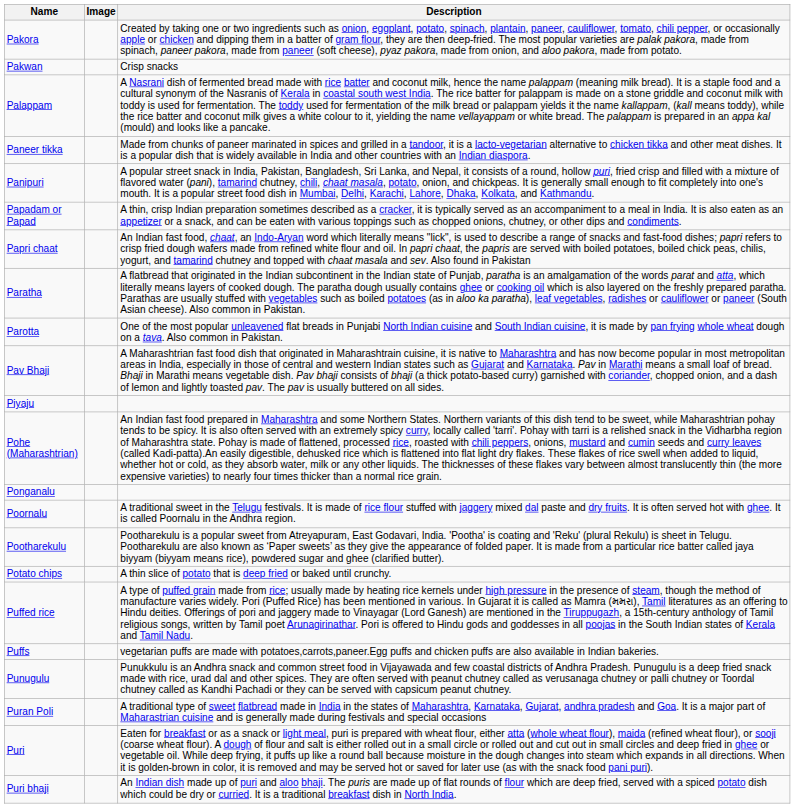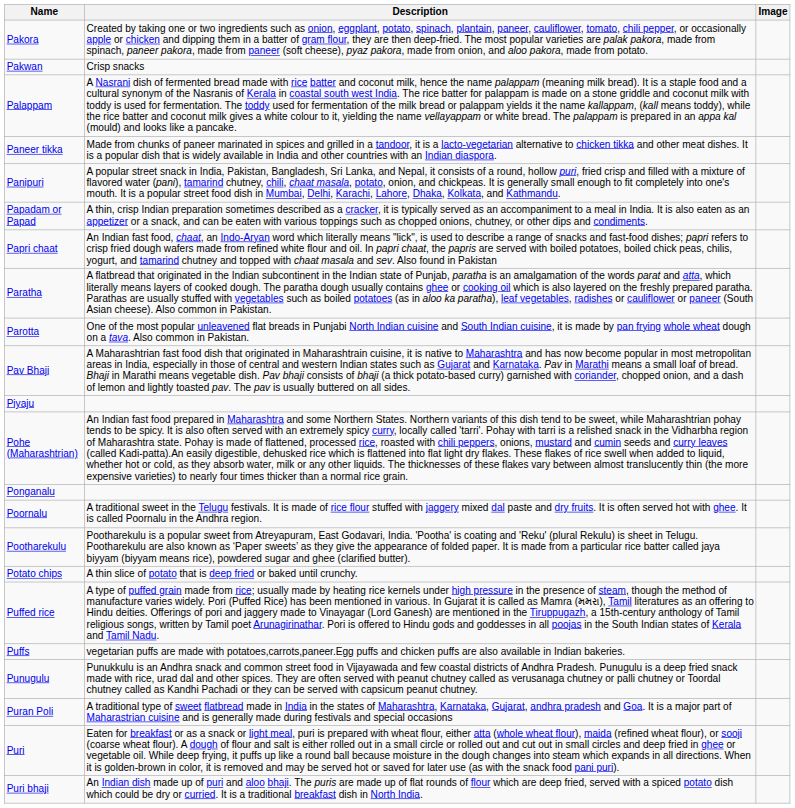columns swapped: Image <-> Description
